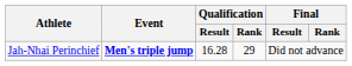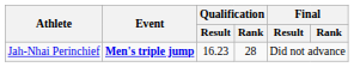Jah-Nhai Perinchief | Qualification / Result: 16.28 -> 16.23
Jah-Nhai Perinchief | Qualification / Rank: 29 -> 28
